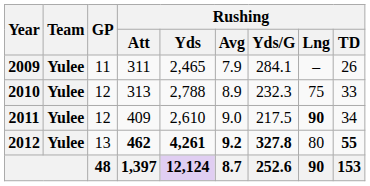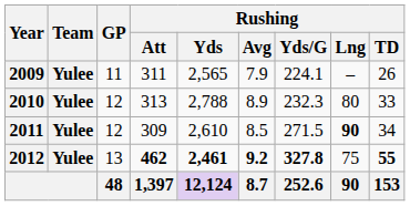2009 | Rushing / Yds: 2,465 -> 2,565
2009 | Rushing / Yds/G: 284.1 -> 224.1
2010 | Rushing / Lng: 75 -> 80
2011 | Rushing / Att: 409 -> 309
2011 | Rushing / Avg: 9.0 -> 8.5
2011 | Rushing / Yds/G: 217.5 -> 271.5
2012 | Rushing / Yds: 4,261 -> 2,461
2012 | Rushing / Lng: 80 -> 75
